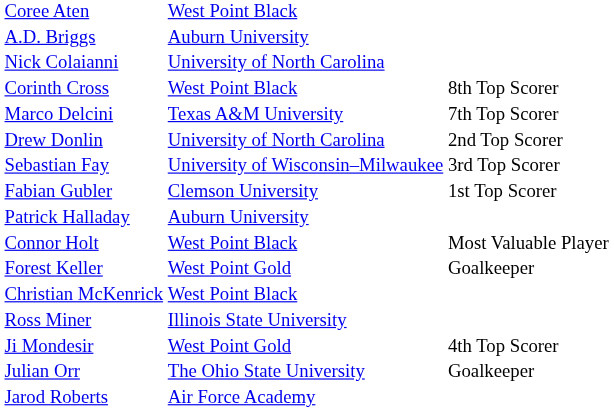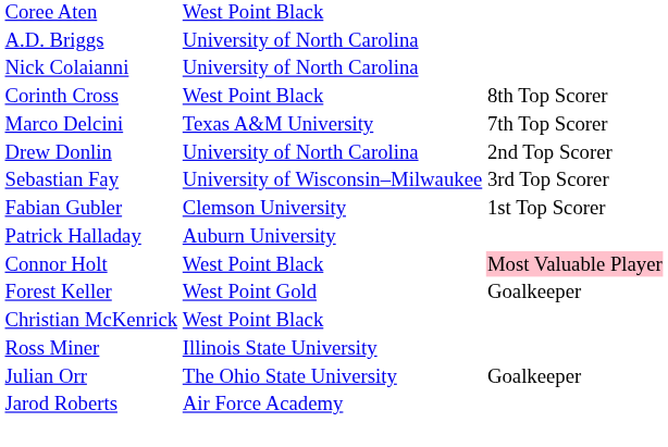A.D. Briggs | column 2: Auburn University -> University of North Carolina
Connor Holt | column 3: no background -> pink background
- row: Ji Mondesir | West Point Gold | 4th Top Scorer
